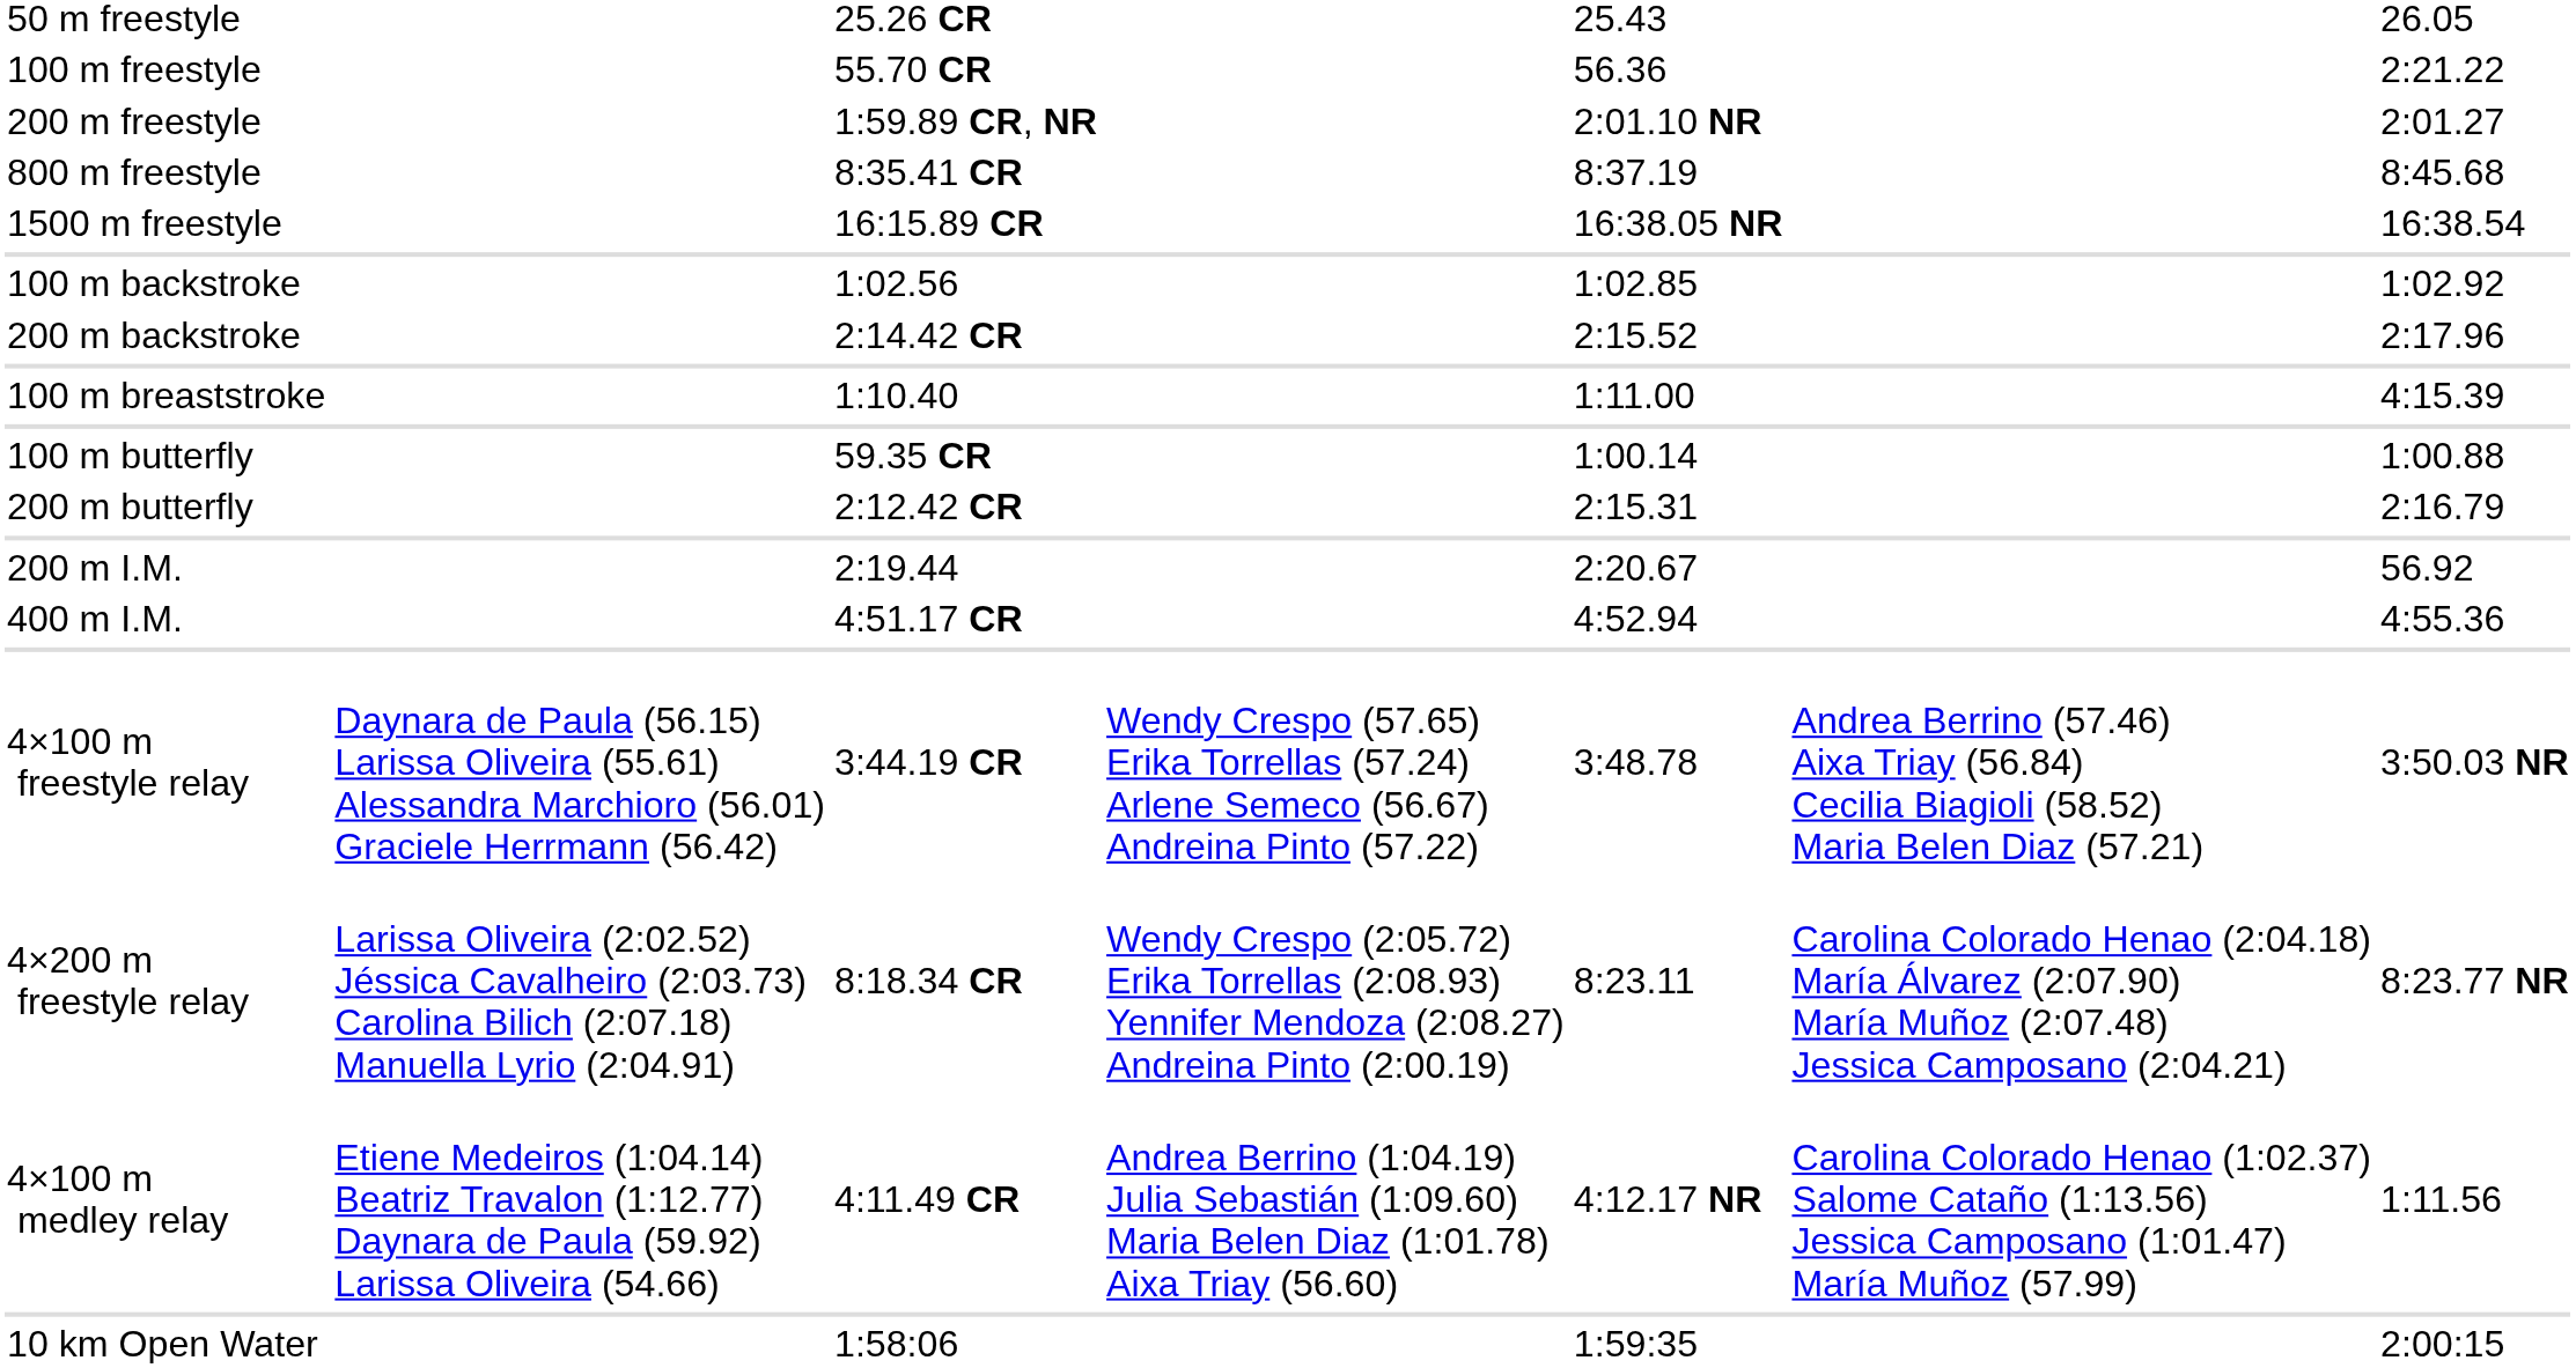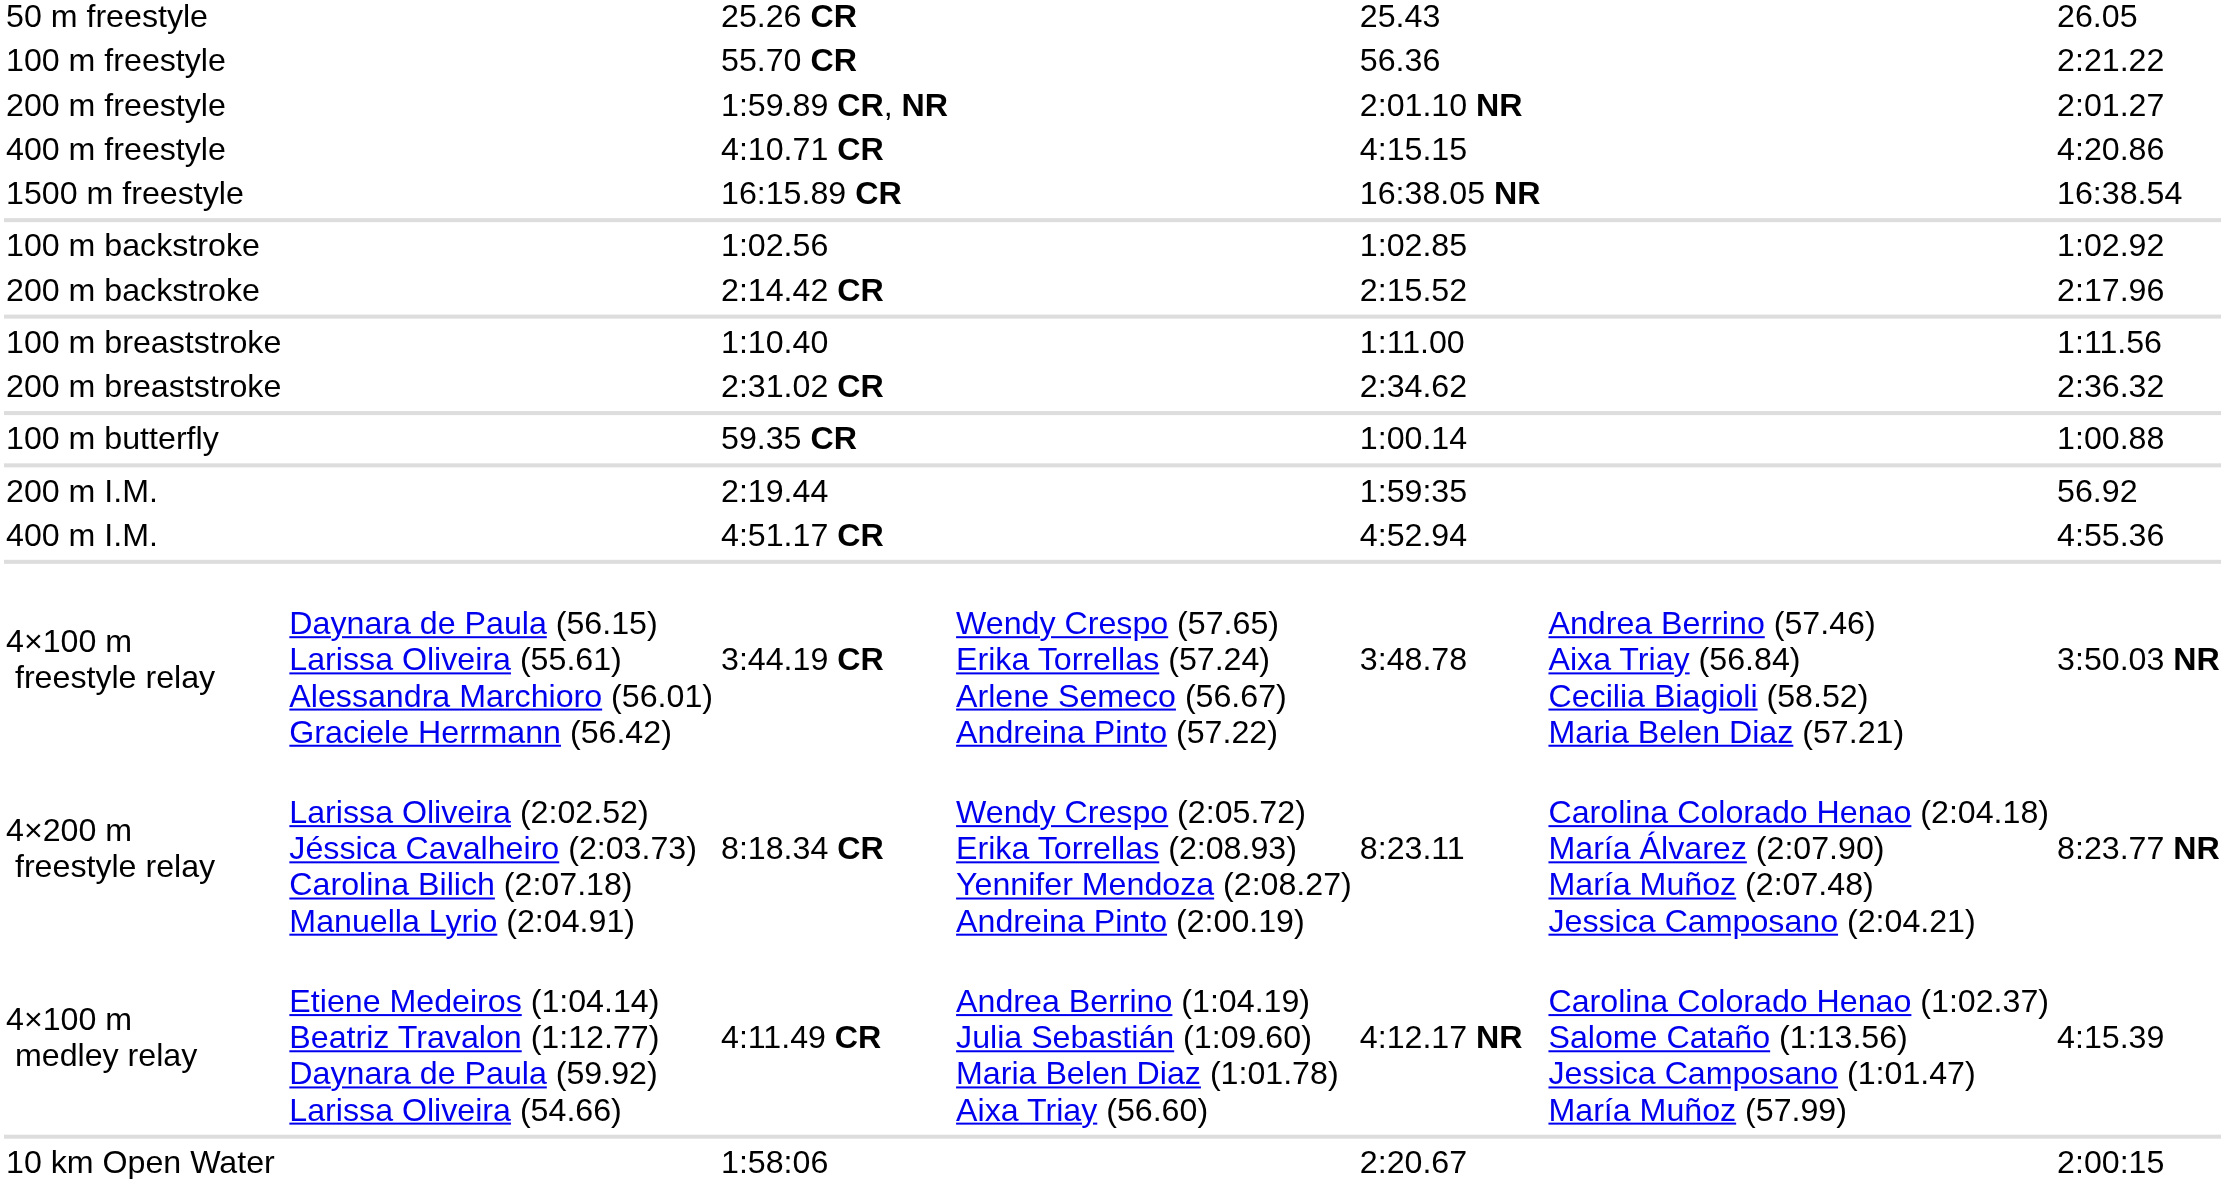+ row: 400 m freestyle | 4:10.71 CR | 4:15.15 | 4:20.86
- row: 800 m freestyle | 8:35.41 CR | 8:37.19 | 8:45.68
100 m breaststroke | column 7: 4:15.39 -> 1:11.56
+ row: 200 m breaststroke | 2:31.02 CR | 2:34.62 | 2:36.32
- row: 200 m butterfly | 2:12.42 CR | 2:15.31 | 2:16.79
200 m I.M. | column 5: 2:20.67 -> 1:59:35
4×100 m medley relay | column 7: 1:11.56 -> 4:15.39
10 km Open Water | column 5: 1:59:35 -> 2:20.67
